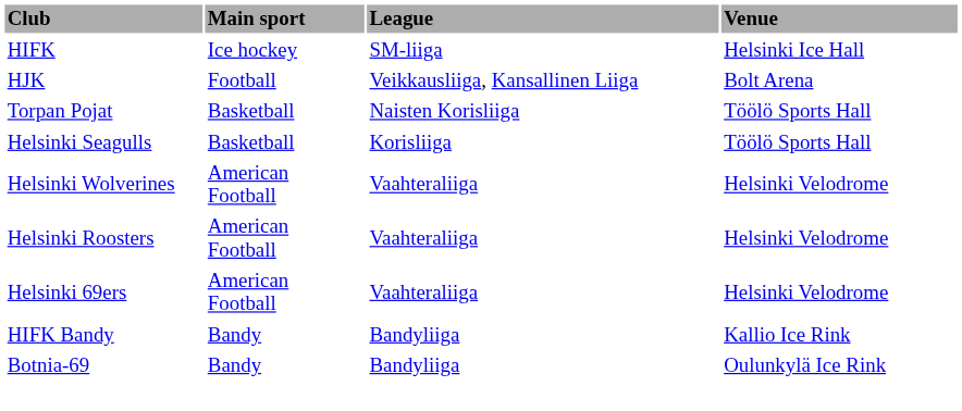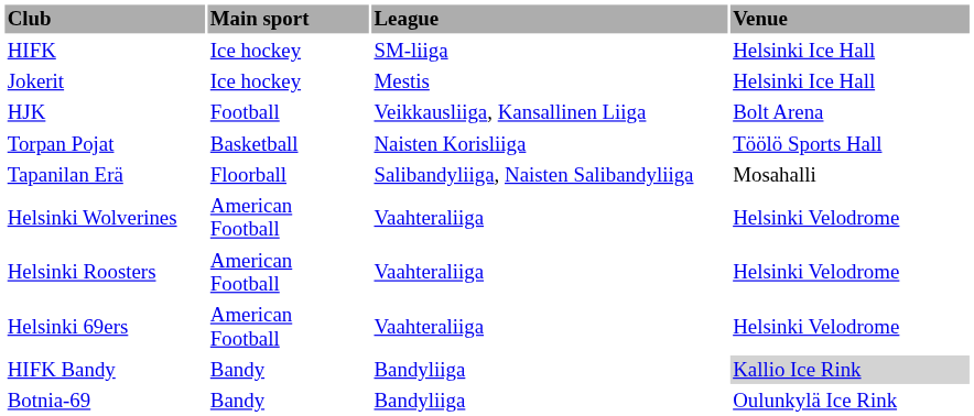+ row: Jokerit | Ice hockey | Mestis | Helsinki Ice Hall
- row: Helsinki Seagulls | Basketball | Korisliiga | Töölö Sports Hall
+ row: Tapanilan Erä | Floorball | Salibandyliiga, Naisten Salibandyliiga | Mosahalli
HIFK Bandy | Venue: no background -> lightgrey background
